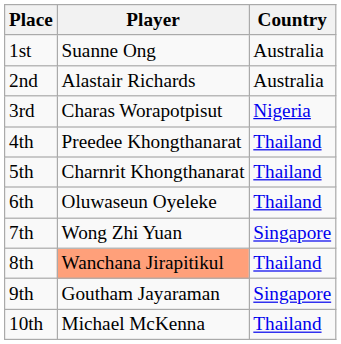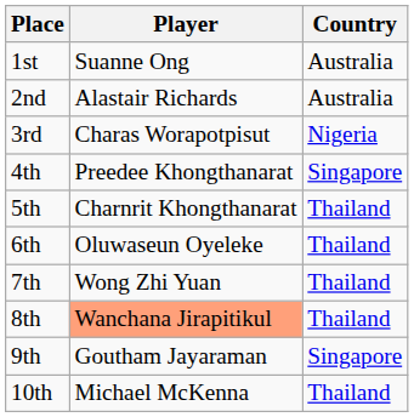4th | Country: Thailand -> Singapore
7th | Country: Singapore -> Thailand
